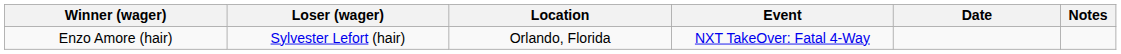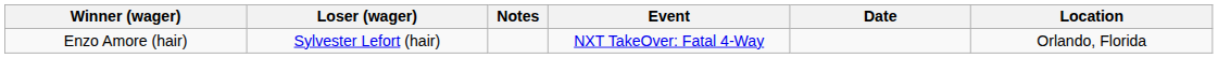columns swapped: Location <-> Notes
